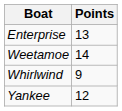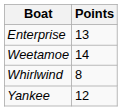Whirlwind | Points: 9 -> 8
